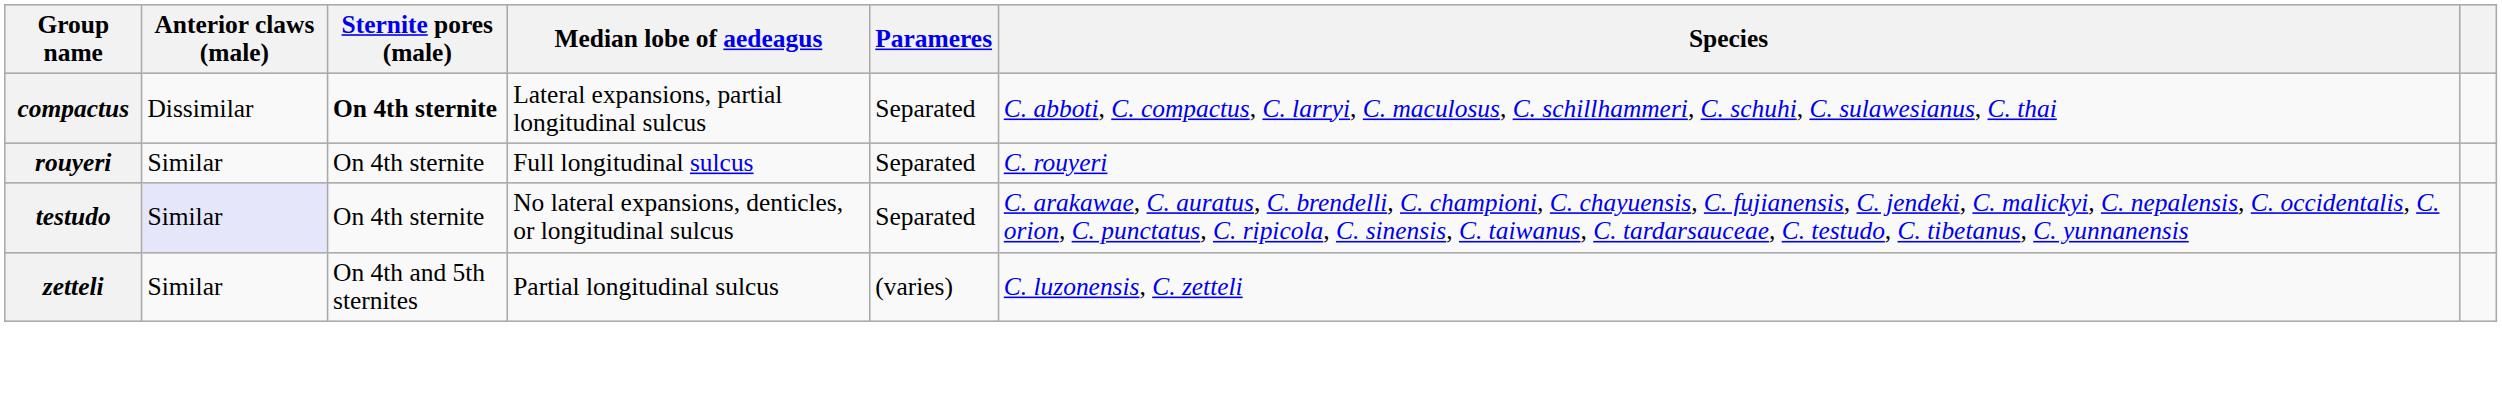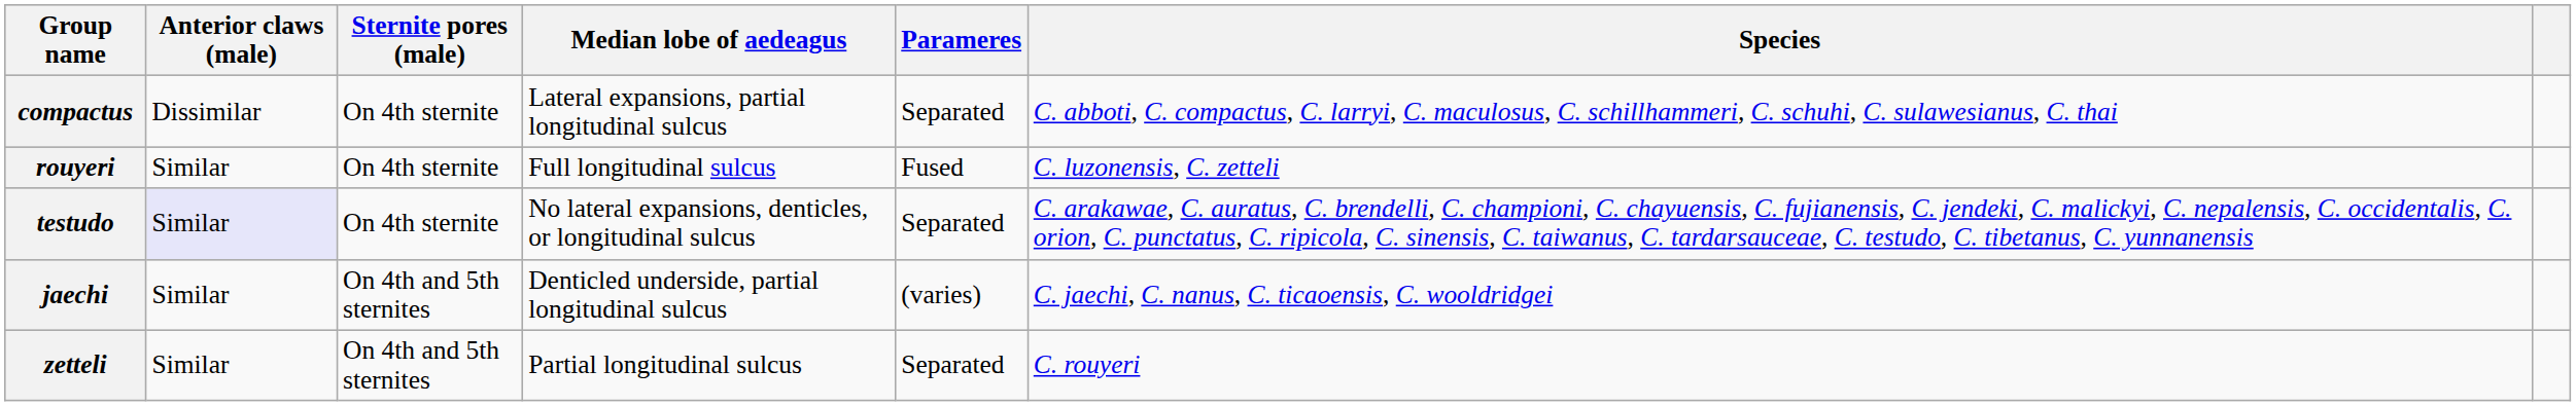compactus | Sternite pores (male): bold -> normal
rouyeri | Parameres: Separated -> Fused
rouyeri | Species: C. rouyeri -> C. luzonensis, C. zetteli
+ row: jaechi | Similar | On 4th and 5th sternites | Denticled underside, partial longitudinal sulcus | (varies) | C. jaechi, C. nanus, C. ticaoensis, C. wooldridgei
zetteli | Parameres: (varies) -> Separated
zetteli | Species: C. luzonensis, C. zetteli -> C. rouyeri
